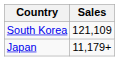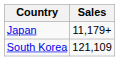rows swapped: South Korea <-> Japan
